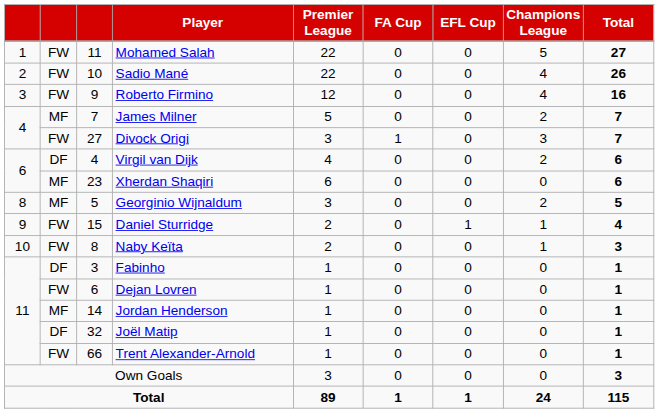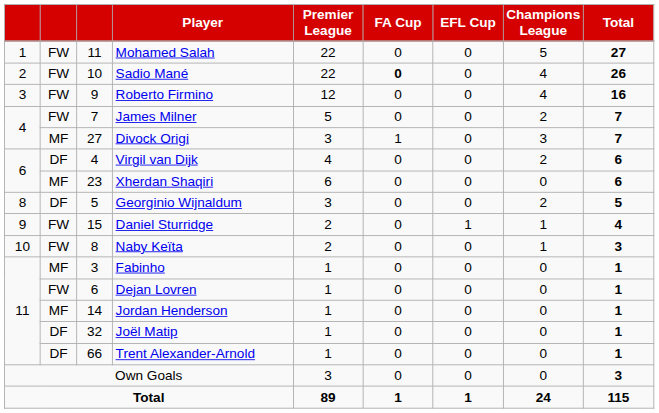Sadio Mané | FA Cup: normal -> bold
James Milner | column 2: MF -> FW
Divock Origi | column 2: FW -> MF
Georginio Wijnaldum | column 2: MF -> DF
Fabinho | column 2: DF -> MF
Trent Alexander-Arnold | column 2: FW -> DF
